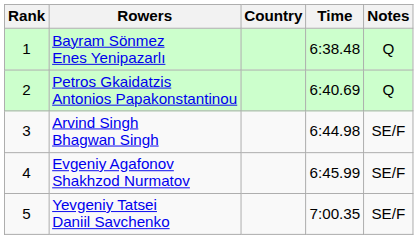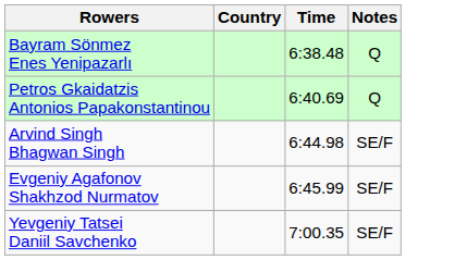- column: Rank | 1 | 2 | 3 | 4 | 5
